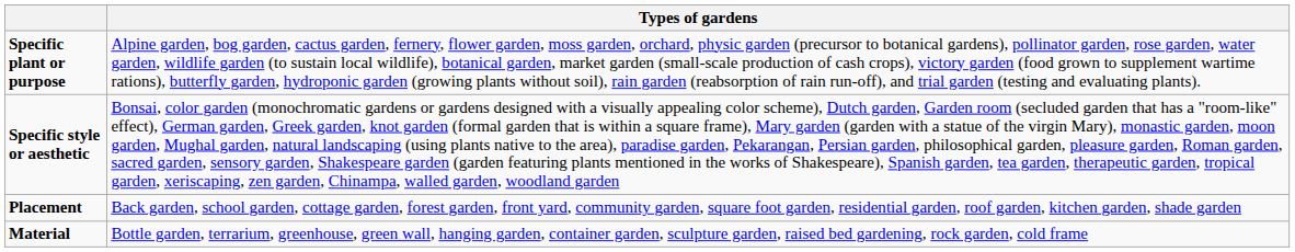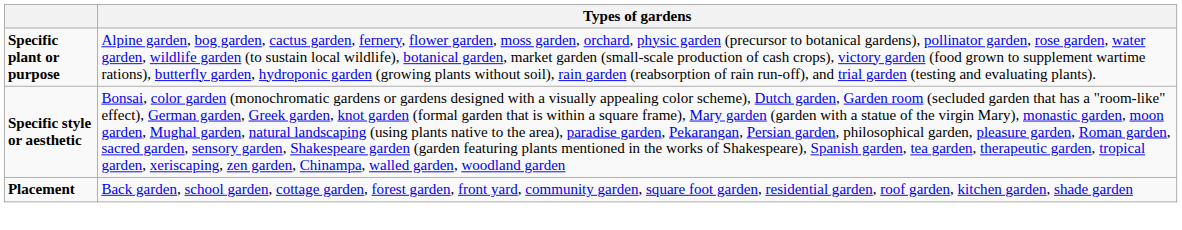- row: Material | Bottle garden, terrarium, greenhouse, green wall, hanging garden, container garden, sculpture garden, raised bed gardening, rock garden, cold frame
